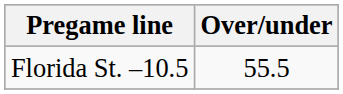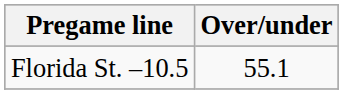Florida St. –10.5 | Over/under: 55.5 -> 55.1
